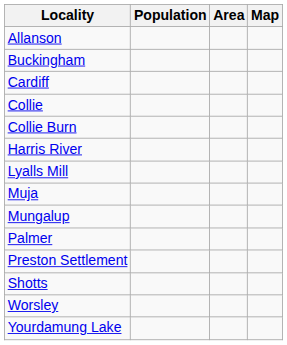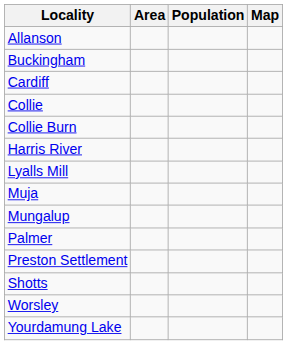columns swapped: Population <-> Area
